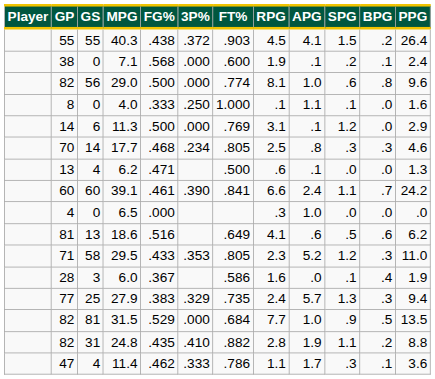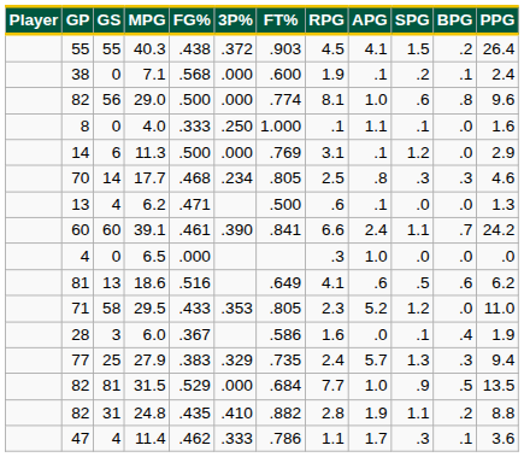29.5 | BPG: .3 -> .0
